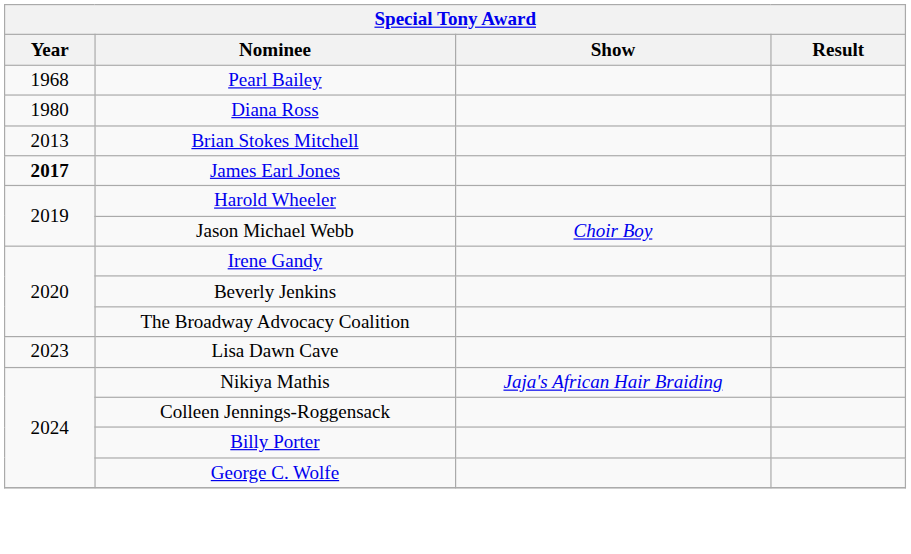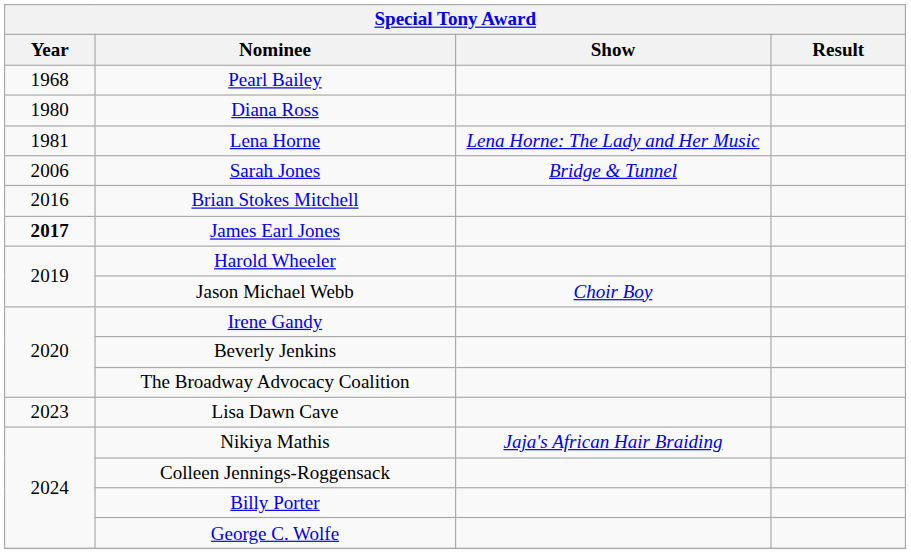+ row: 1981 | Lena Horne | Lena Horne: The Lady and Her Music
+ row: 2006 | Sarah Jones | Bridge & Tunnel
Brian Stokes Mitchell | Year: 2013 -> 2016
